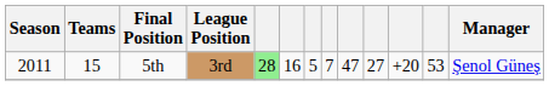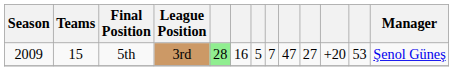5th | Season: 2011 -> 2009
